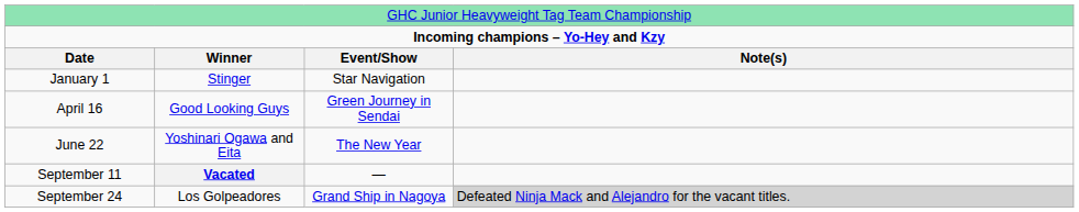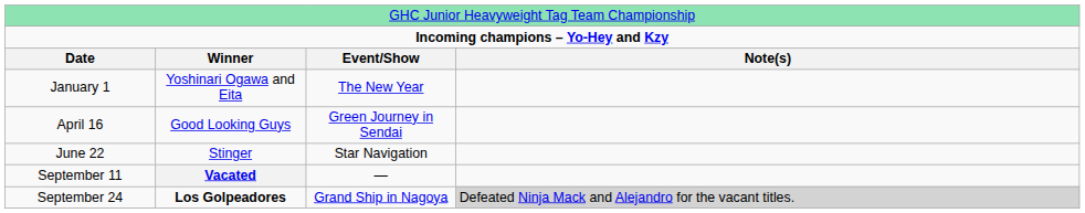January 1 | column 2: Stinger -> Yoshinari Ogawa and Eita
January 1 | column 3: Star Navigation -> The New Year
June 22 | column 2: Yoshinari Ogawa and Eita -> Stinger
June 22 | column 3: The New Year -> Star Navigation
September 24 | column 2: normal -> bold
